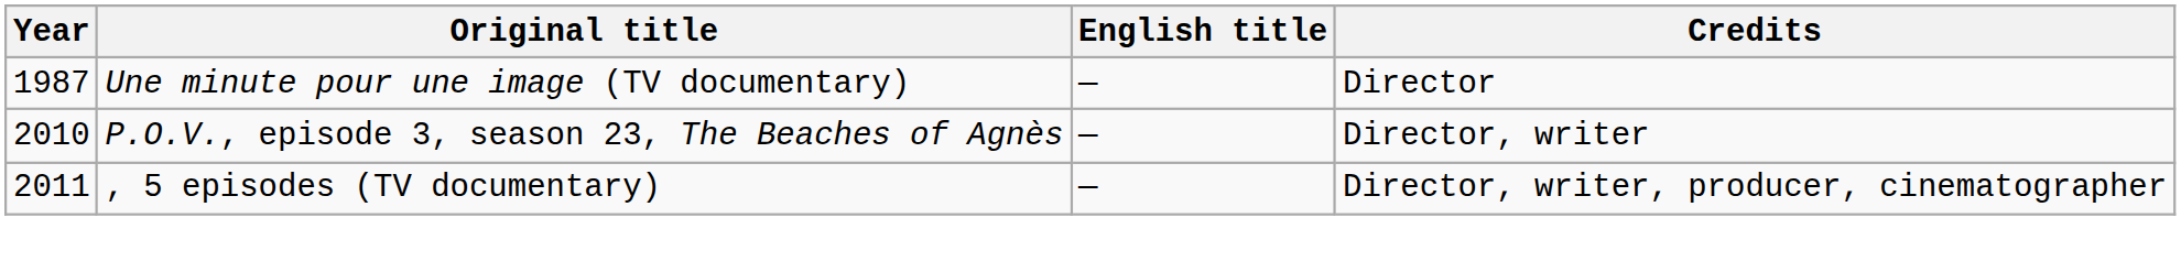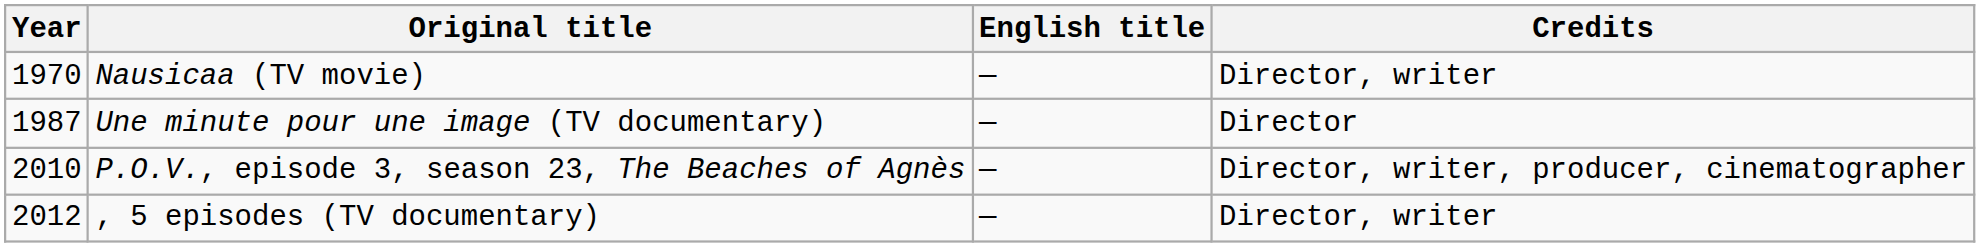+ row: 1970 | Nausicaa (TV movie) | — | Director, writer
P.O.V., episode 3, season 23, The Beaches of Agnès | Credits: Director, writer -> Director, writer, producer, cinematographer
, 5 episodes (TV documentary) | Year: 2011 -> 2012
, 5 episodes (TV documentary) | Credits: Director, writer, producer, cinematographer -> Director, writer
